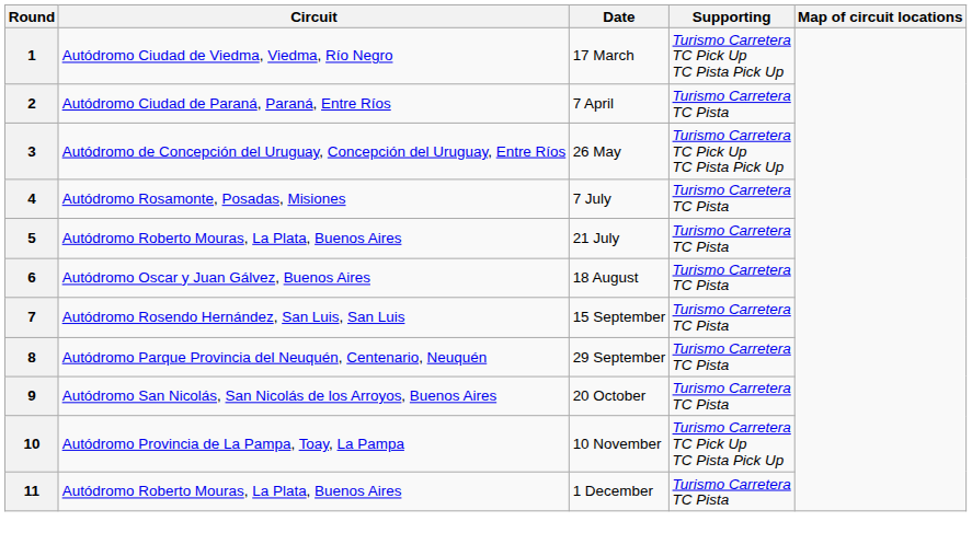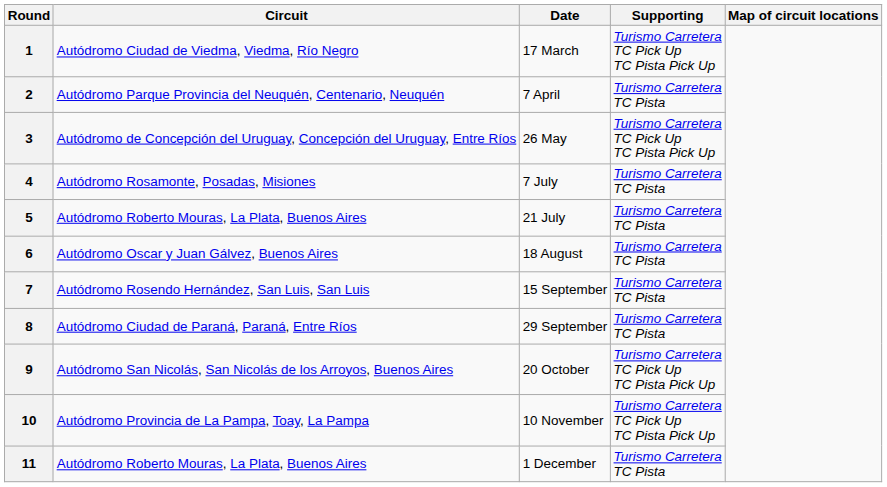2 | Circuit: Autódromo Ciudad de Paraná, Paraná, Entre Ríos -> Autódromo Parque Provincia del Neuquén, Centenario, Neuquén
8 | Circuit: Autódromo Parque Provincia del Neuquén, Centenario, Neuquén -> Autódromo Ciudad de Paraná, Paraná, Entre Ríos
9 | Supporting: Turismo Carretera TC Pista -> Turismo Carretera TC Pick Up TC Pista Pick Up
